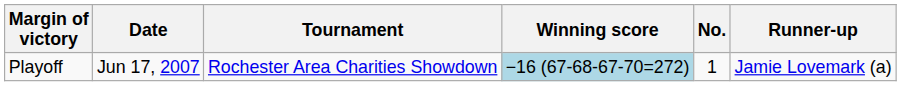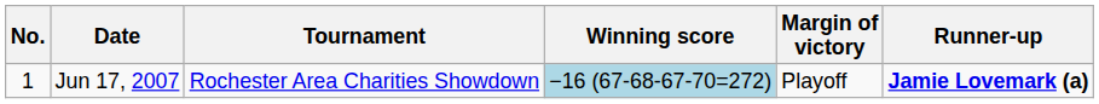columns swapped: No. <-> Margin of victory
Jun 17, 2007 | Runner-up: normal -> bold
